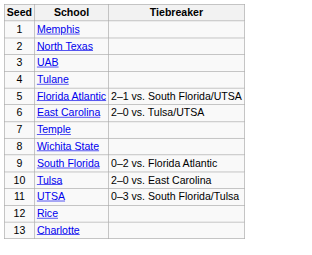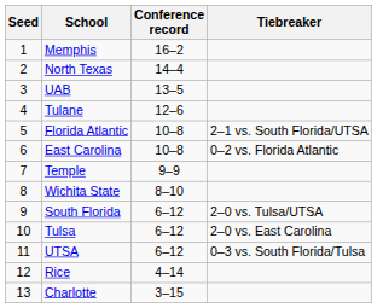+ column: Conference record | 16–2 | 14–4 | 13–5 | 12–6 | 10–8 | 10–8 | 9–9 | 8–10 | 6–12 | 6–12 | 6–12 | 4–14 | 3–15
East Carolina | Tiebreaker: 2–0 vs. Tulsa/UTSA -> 0–2 vs. Florida Atlantic
South Florida | Tiebreaker: 0–2 vs. Florida Atlantic -> 2–0 vs. Tulsa/UTSA
